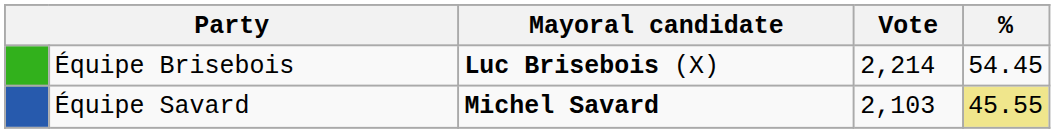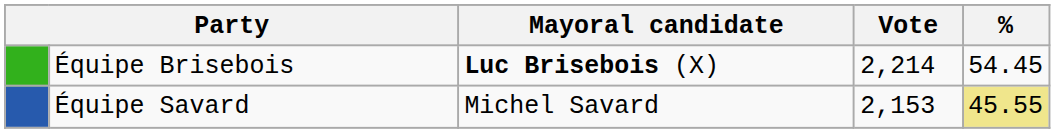Équipe Savard | Mayoral candidate: bold -> normal
Équipe Savard | Vote: 2,103 -> 2,153
